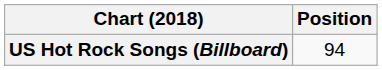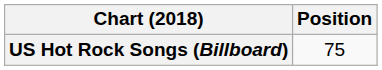US Hot Rock Songs (Billboard) | Position: 94 -> 75
